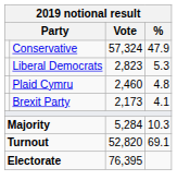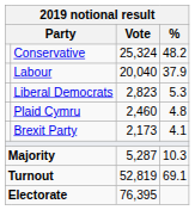Conservative | Vote: 57,324 -> 25,324
Conservative | %: 47.9 -> 48.2
+ row: Labour | 20,040 | 37.9
Majority | Vote: 5,284 -> 5,287
Turnout | Vote: 52,820 -> 52,819
